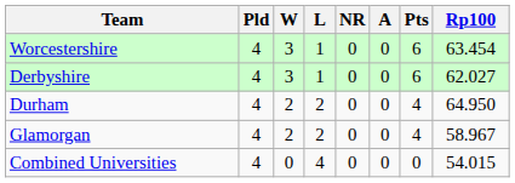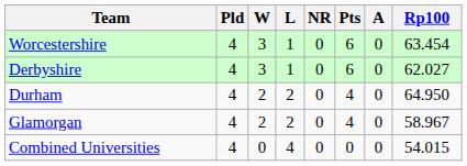columns swapped: A <-> Pts
